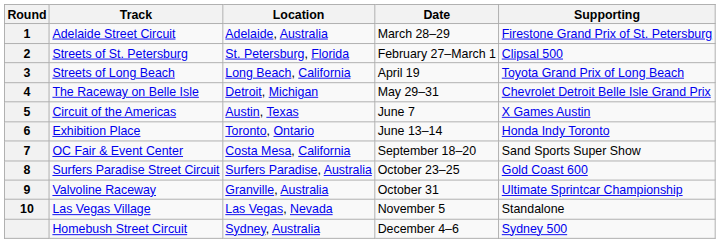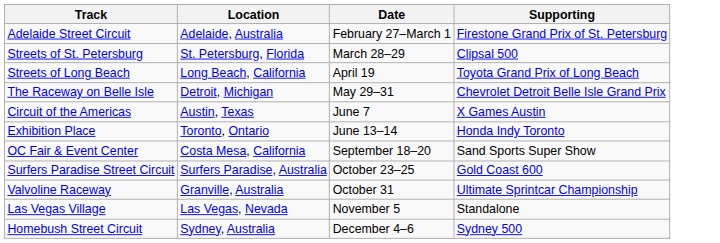- column: Round | 1 | 2 | 3 | 4 | 5 | 6 | 7 | 8 | 9 | 10
Adelaide Street Circuit | Date: March 28–29 -> February 27–March 1
Streets of St. Petersburg | Date: February 27–March 1 -> March 28–29
